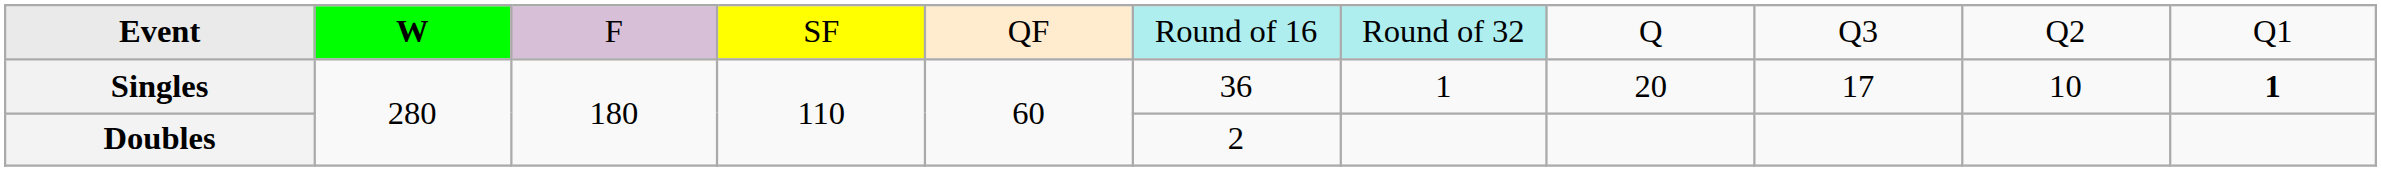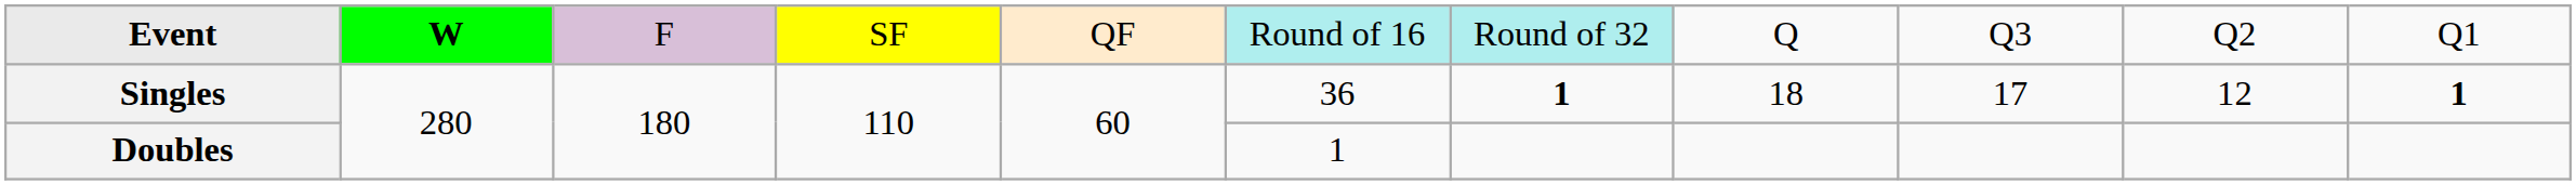Singles | column 7: normal -> bold
Singles | column 8: 20 -> 18
Singles | column 10: 10 -> 12
Doubles | column 6: 2 -> 1
